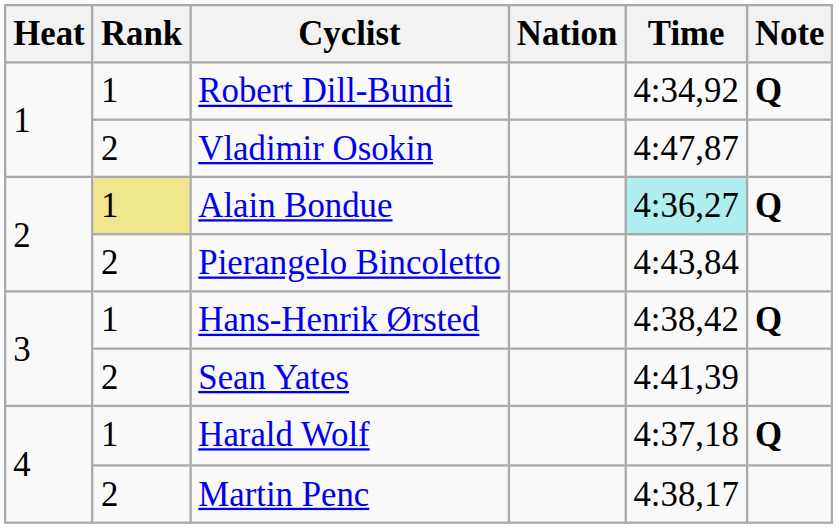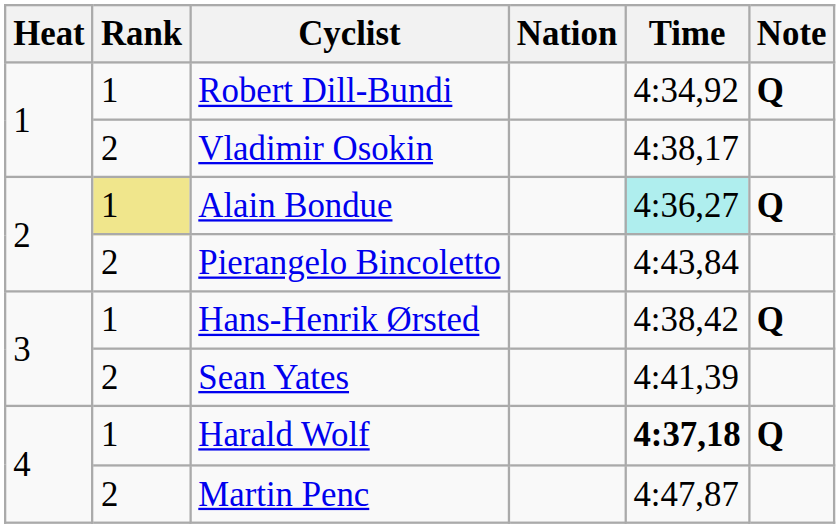Vladimir Osokin | Time: 4:47,87 -> 4:38,17
Harald Wolf | Time: normal -> bold
Martin Penc | Time: 4:38,17 -> 4:47,87
